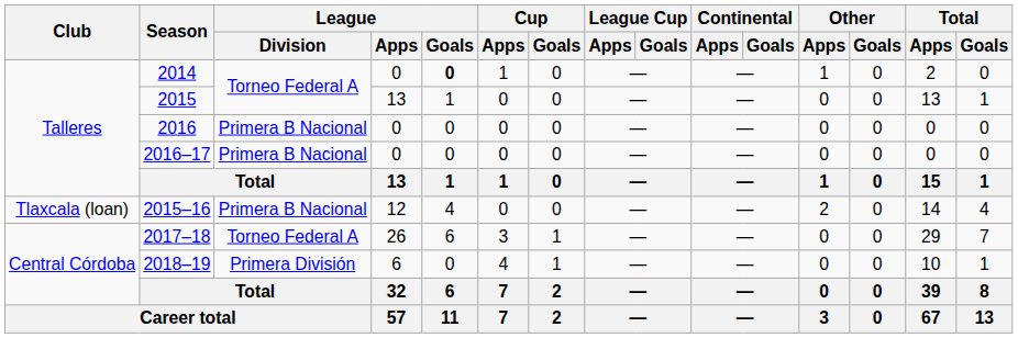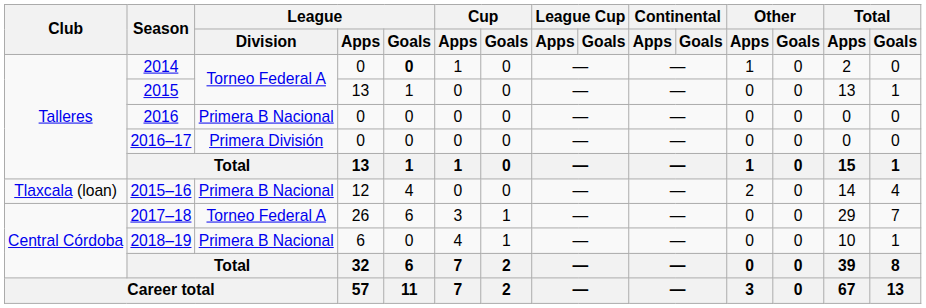2016–17 | League / Division: Primera B Nacional -> Primera División
2018–19 | League / Division: Primera División -> Primera B Nacional
